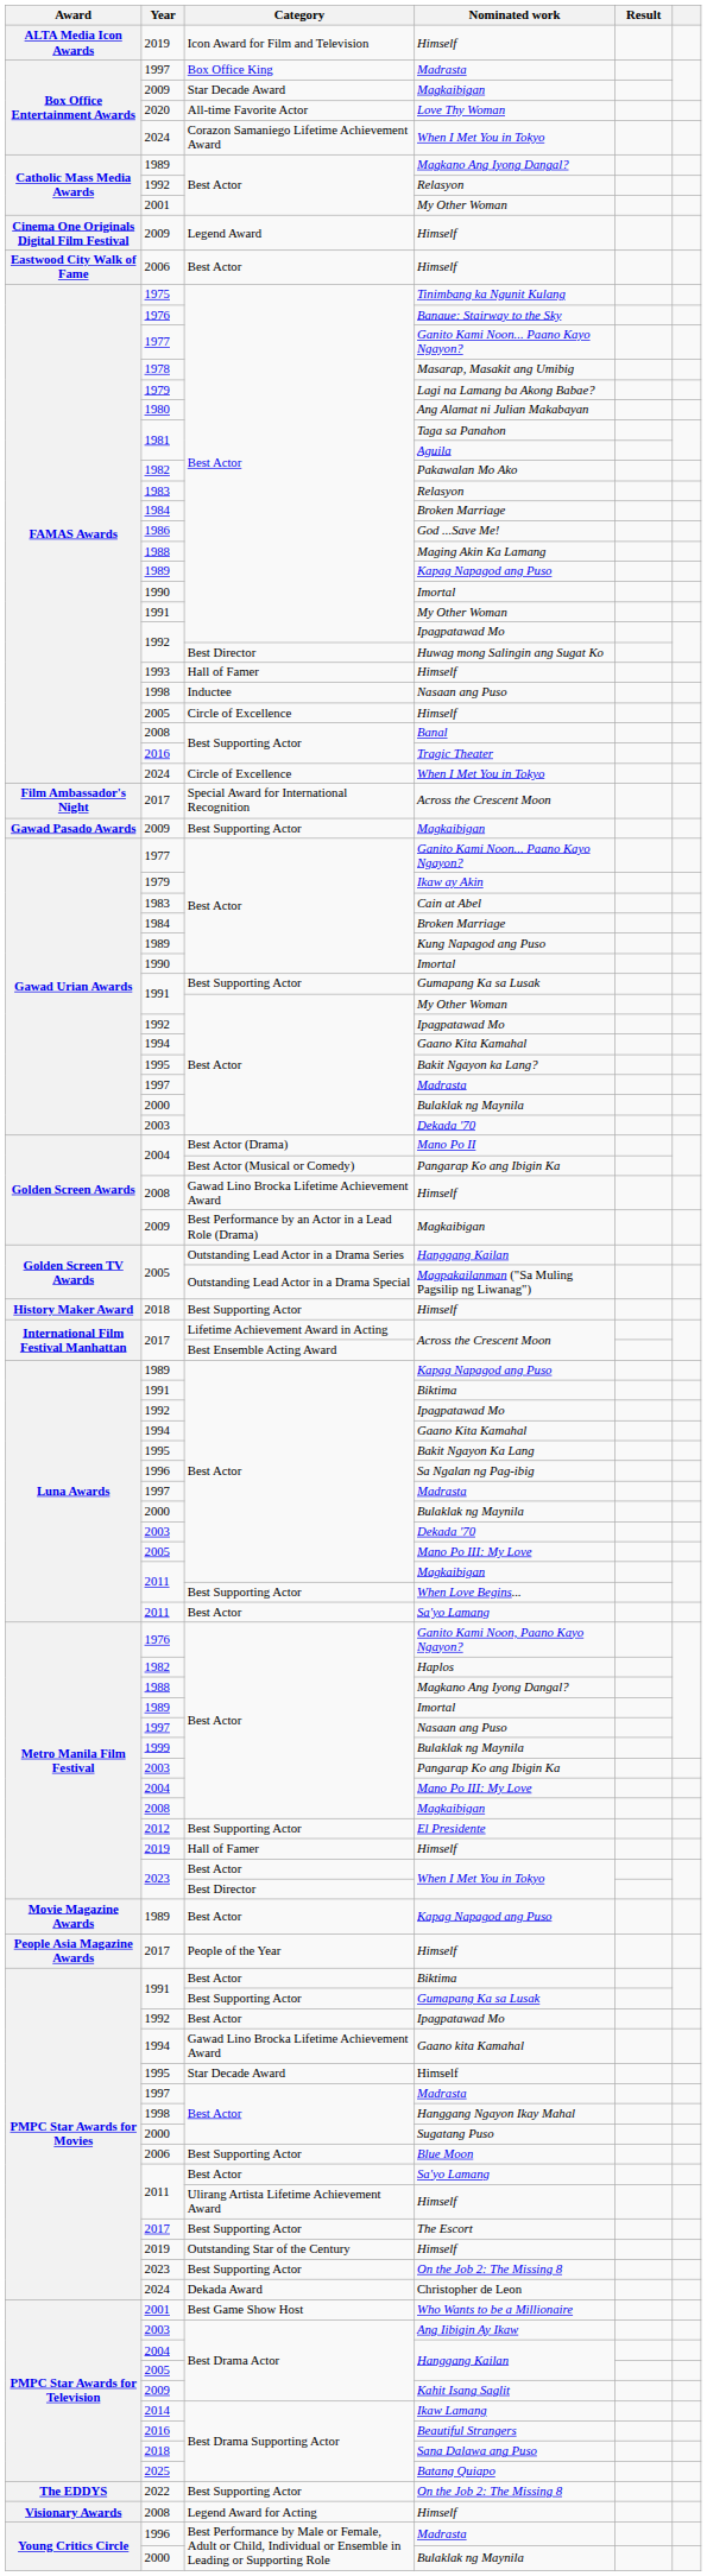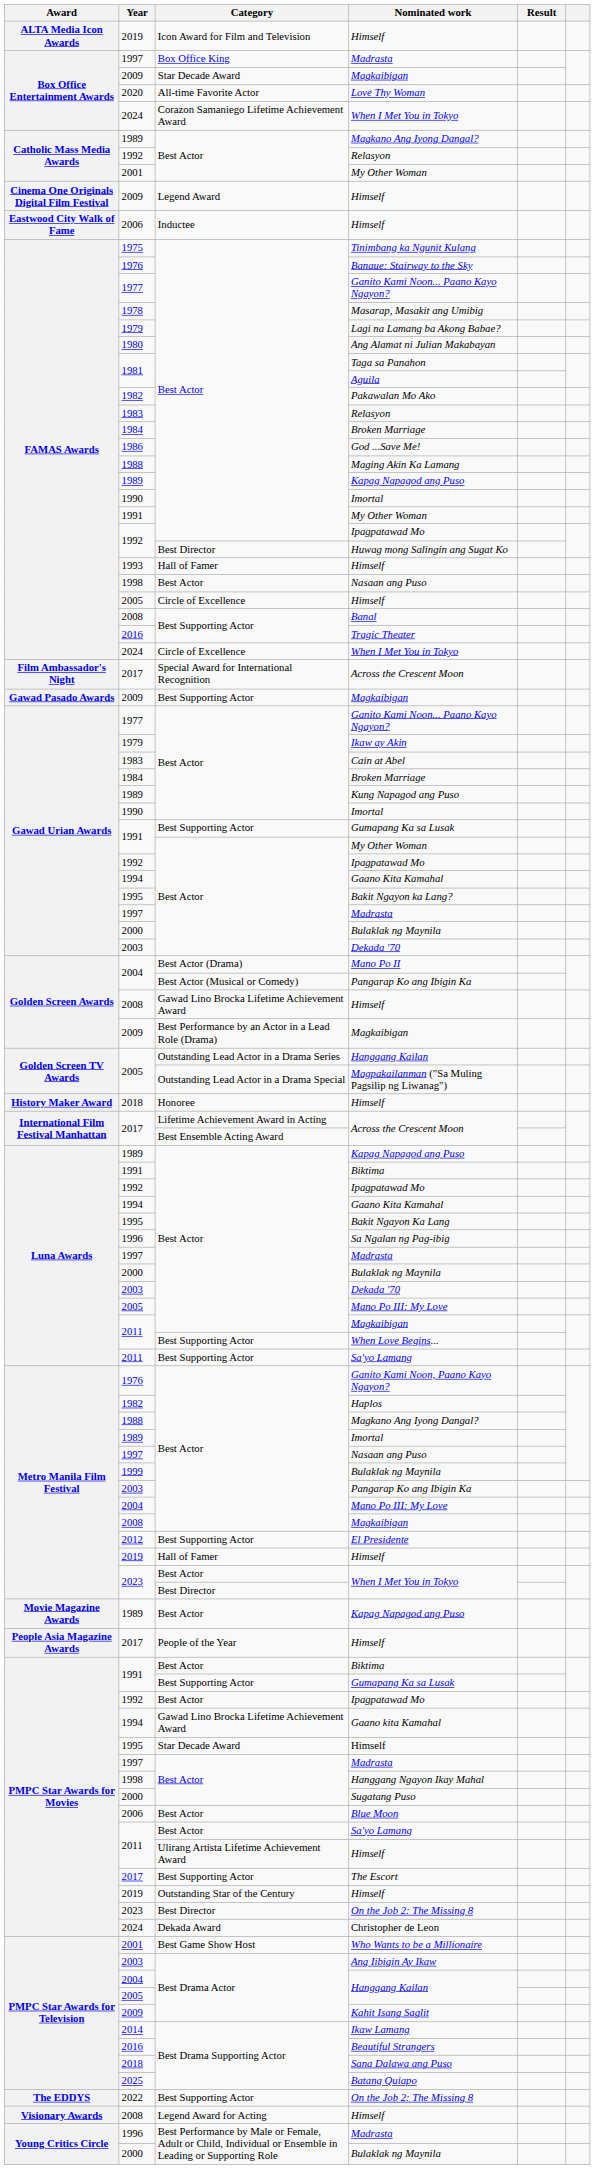Eastwood City Walk of Fame / Himself | Category: Best Actor -> Inductee
FAMAS Awards / Nasaan ang Puso | Category: Inductee -> Best Actor
History Maker Award / Himself | Category: Best Supporting Actor -> Honoree
Luna Awards / Sa'yo Lamang | Category: Best Actor -> Best Supporting Actor
Blue Moon | Category: Best Supporting Actor -> Best Actor
PMPC Star Awards for Movies / On the Job 2: The Missing 8 | Category: Best Supporting Actor -> Best Director
